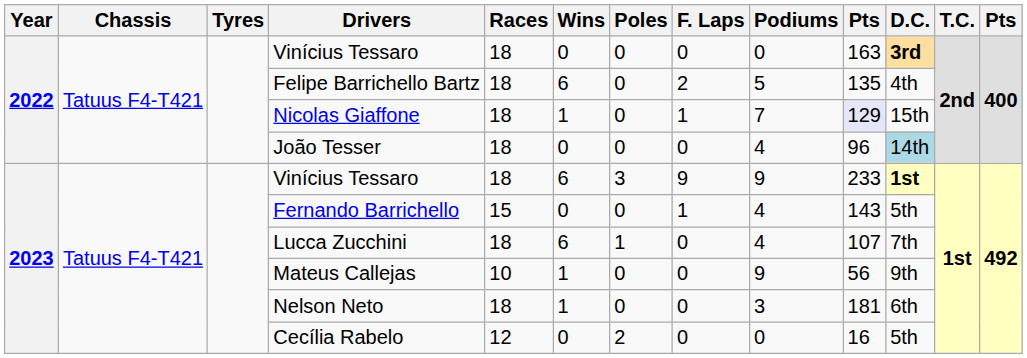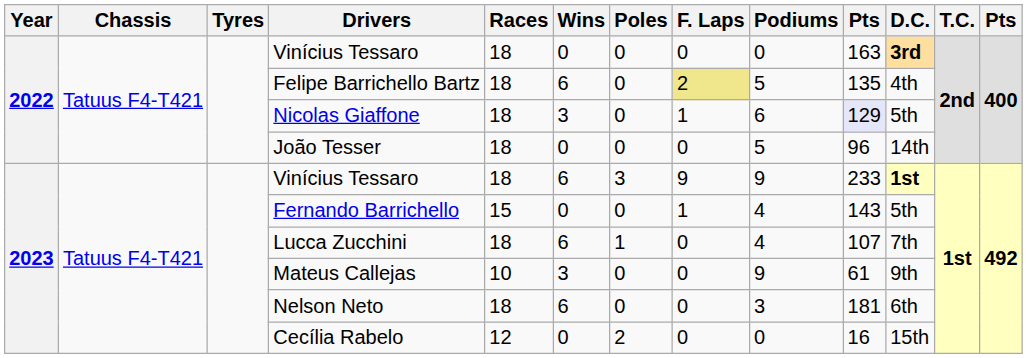Felipe Barrichello Bartz | F. Laps: no background -> khaki background
Nicolas Giaffone | Wins: 1 -> 3
Nicolas Giaffone | Podiums: 7 -> 6
Nicolas Giaffone | D.C.: 15th -> 5th
João Tesser | Podiums: 4 -> 5
João Tesser | D.C.: lightblue background -> no background
Mateus Callejas | Wins: 1 -> 3
Mateus Callejas | column 10: 56 -> 61
Nelson Neto | Wins: 1 -> 6
Cecília Rabelo | D.C.: 5th -> 15th
